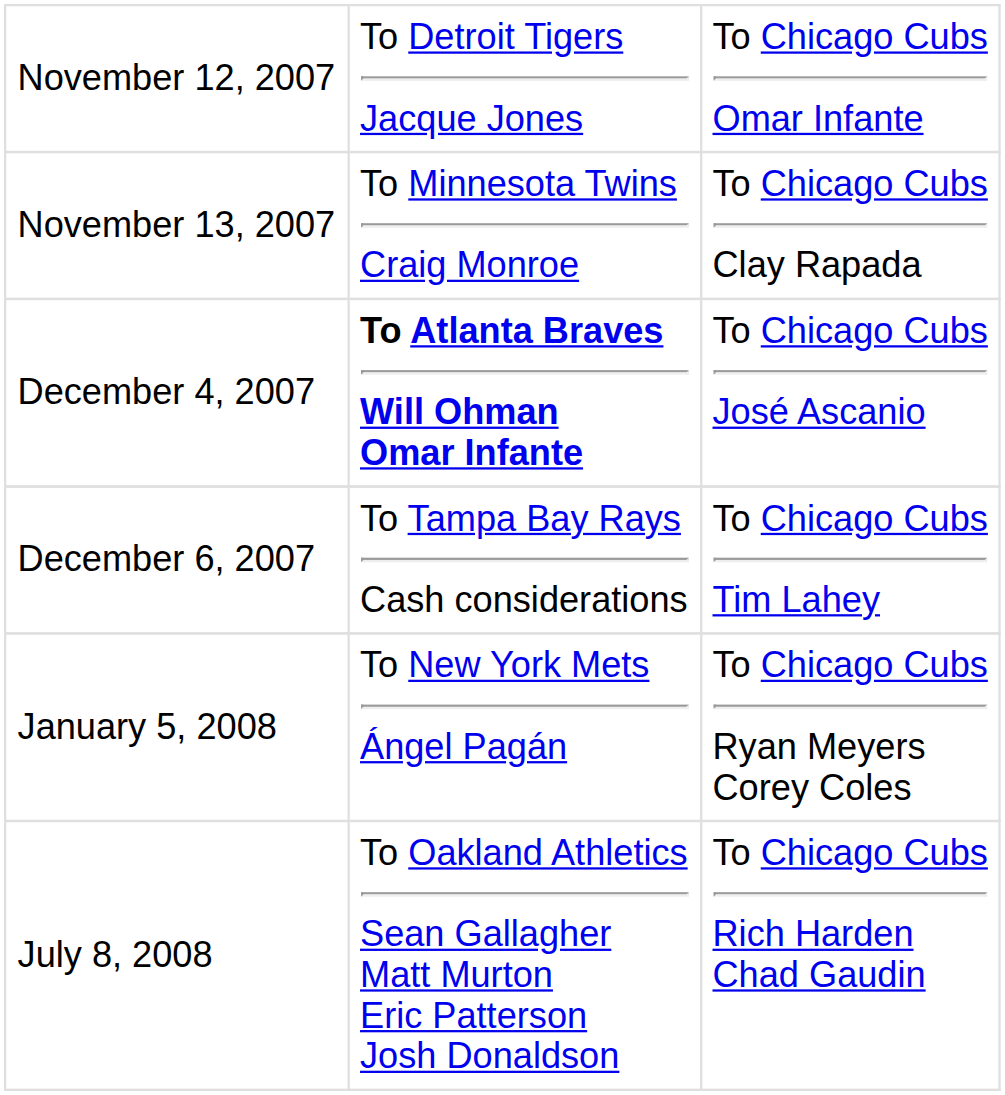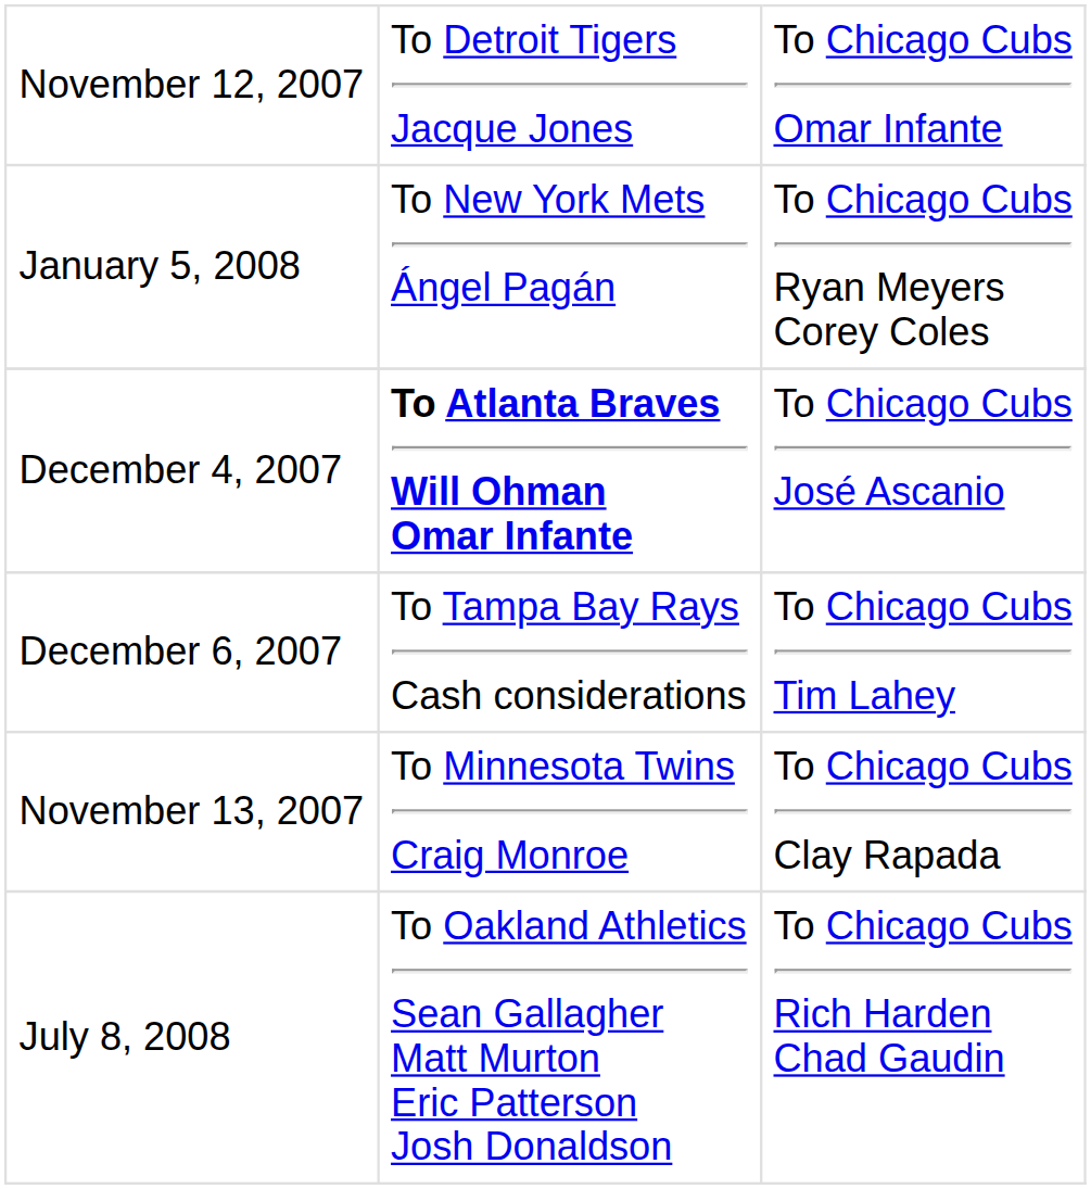rows swapped: November 13, 2007 <-> January 5, 2008
